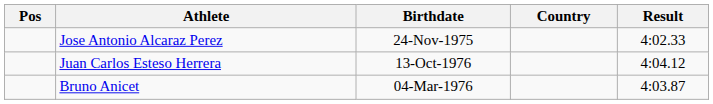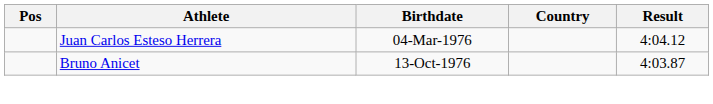- row: Jose Antonio Alcaraz Perez | 24-Nov-1975 | 4:02.33
Juan Carlos Esteso Herrera | Birthdate: 13-Oct-1976 -> 04-Mar-1976
Bruno Anicet | Birthdate: 04-Mar-1976 -> 13-Oct-1976
